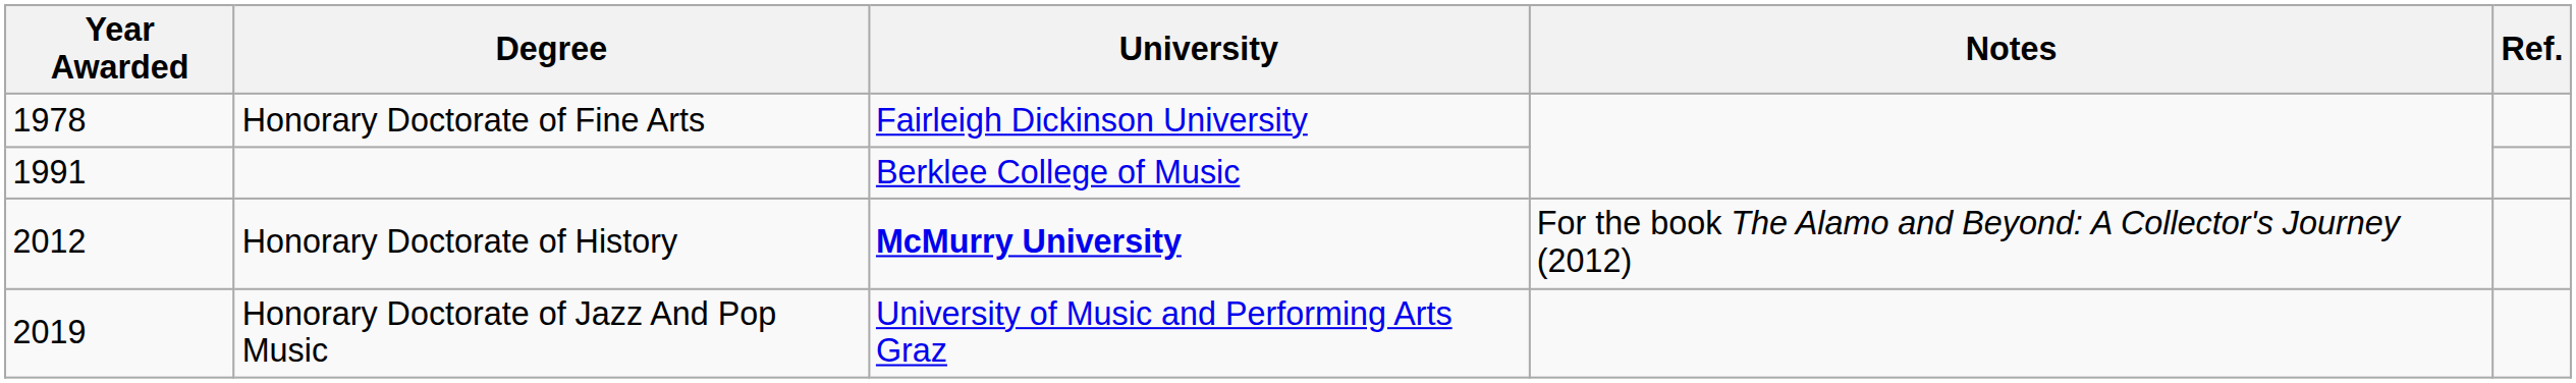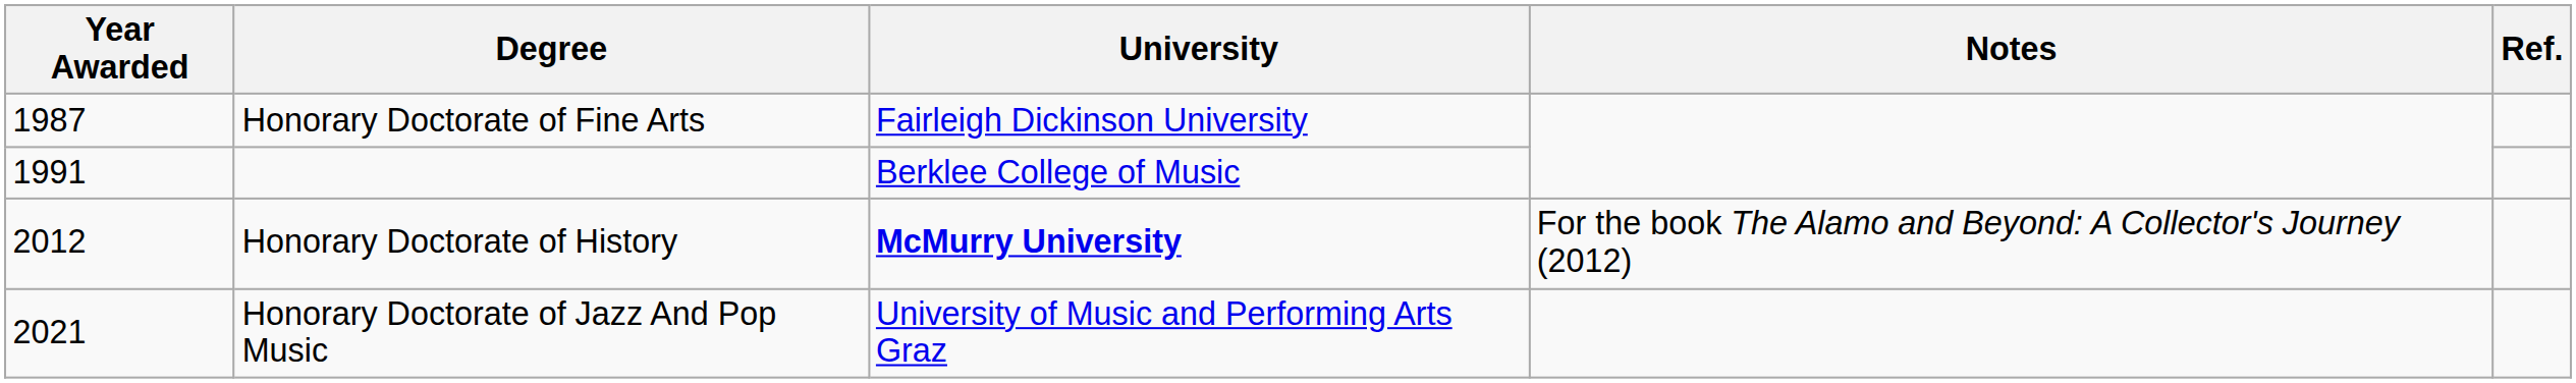Honorary Doctorate of Fine Arts | Year Awarded: 1978 -> 1987
Honorary Doctorate of Jazz And Pop Music | Year Awarded: 2019 -> 2021
